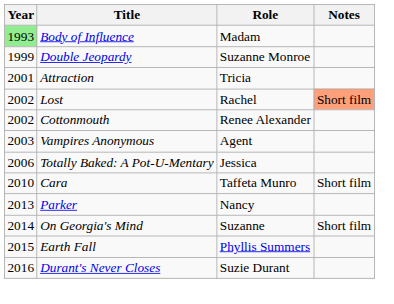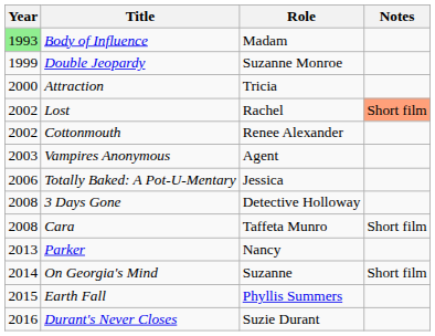Attraction | Year: 2001 -> 2000
+ row: 2008 | 3 Days Gone | Detective Holloway
Cara | Year: 2010 -> 2008
